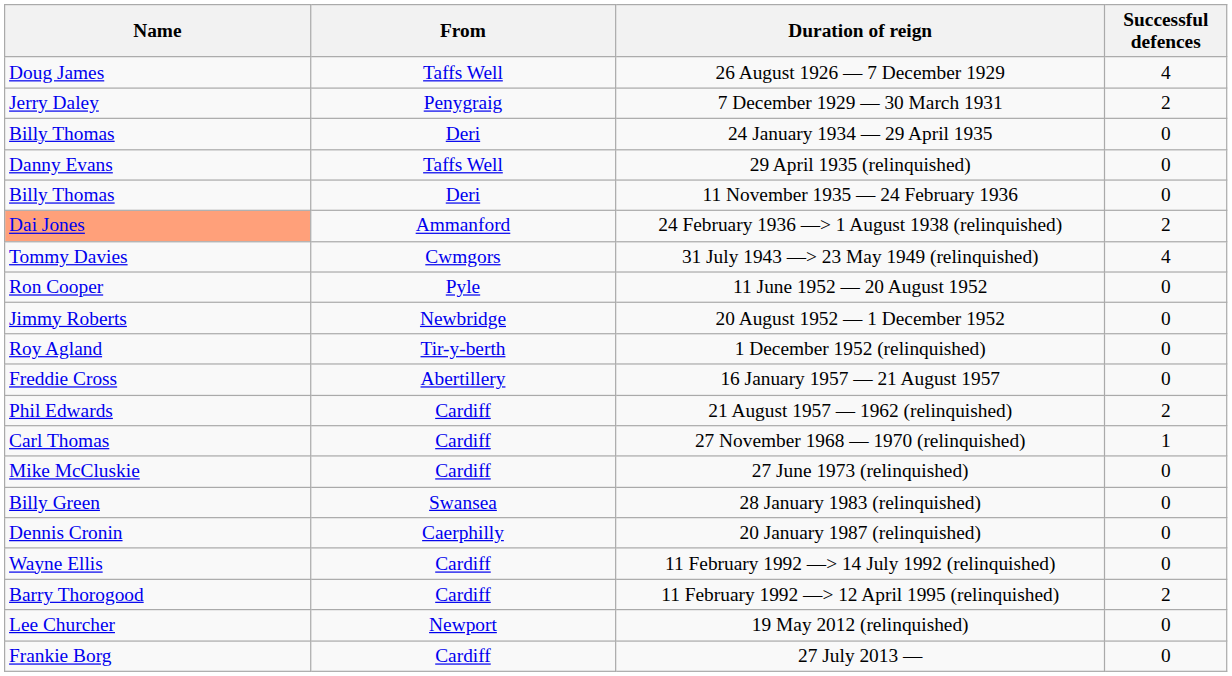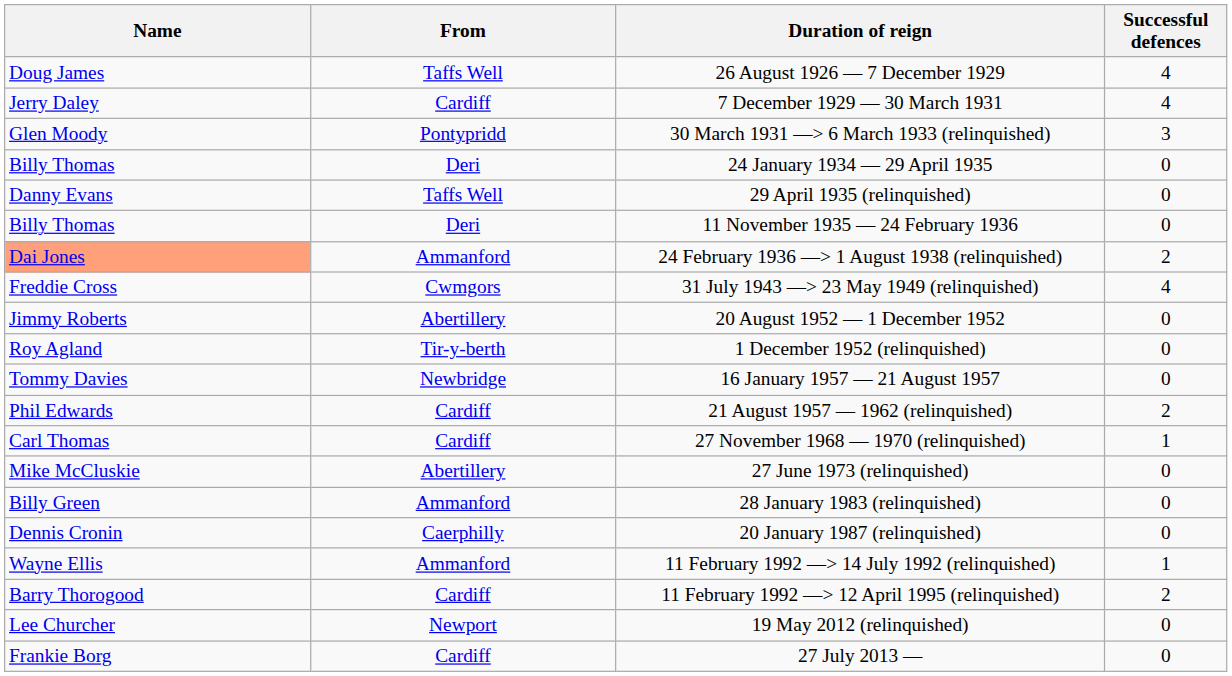7 December 1929 — 30 March 1931 | From: Penygraig -> Cardiff
7 December 1929 — 30 March 1931 | Successful defences: 2 -> 4
+ row: Glen Moody | Pontypridd | 30 March 1931 —> 6 March 1933 (relinquished) | 3
31 July 1943 —> 23 May 1949 (relinquished) | Name: Tommy Davies -> Freddie Cross
- row: Ron Cooper | Pyle | 11 June 1952 — 20 August 1952 | 0
20 August 1952 — 1 December 1952 | From: Newbridge -> Abertillery
16 January 1957 — 21 August 1957 | Name: Freddie Cross -> Tommy Davies
16 January 1957 — 21 August 1957 | From: Abertillery -> Newbridge
27 June 1973 (relinquished) | From: Cardiff -> Abertillery
28 January 1983 (relinquished) | From: Swansea -> Ammanford
11 February 1992 —> 14 July 1992 (relinquished) | From: Cardiff -> Ammanford
11 February 1992 —> 14 July 1992 (relinquished) | Successful defences: 0 -> 1
